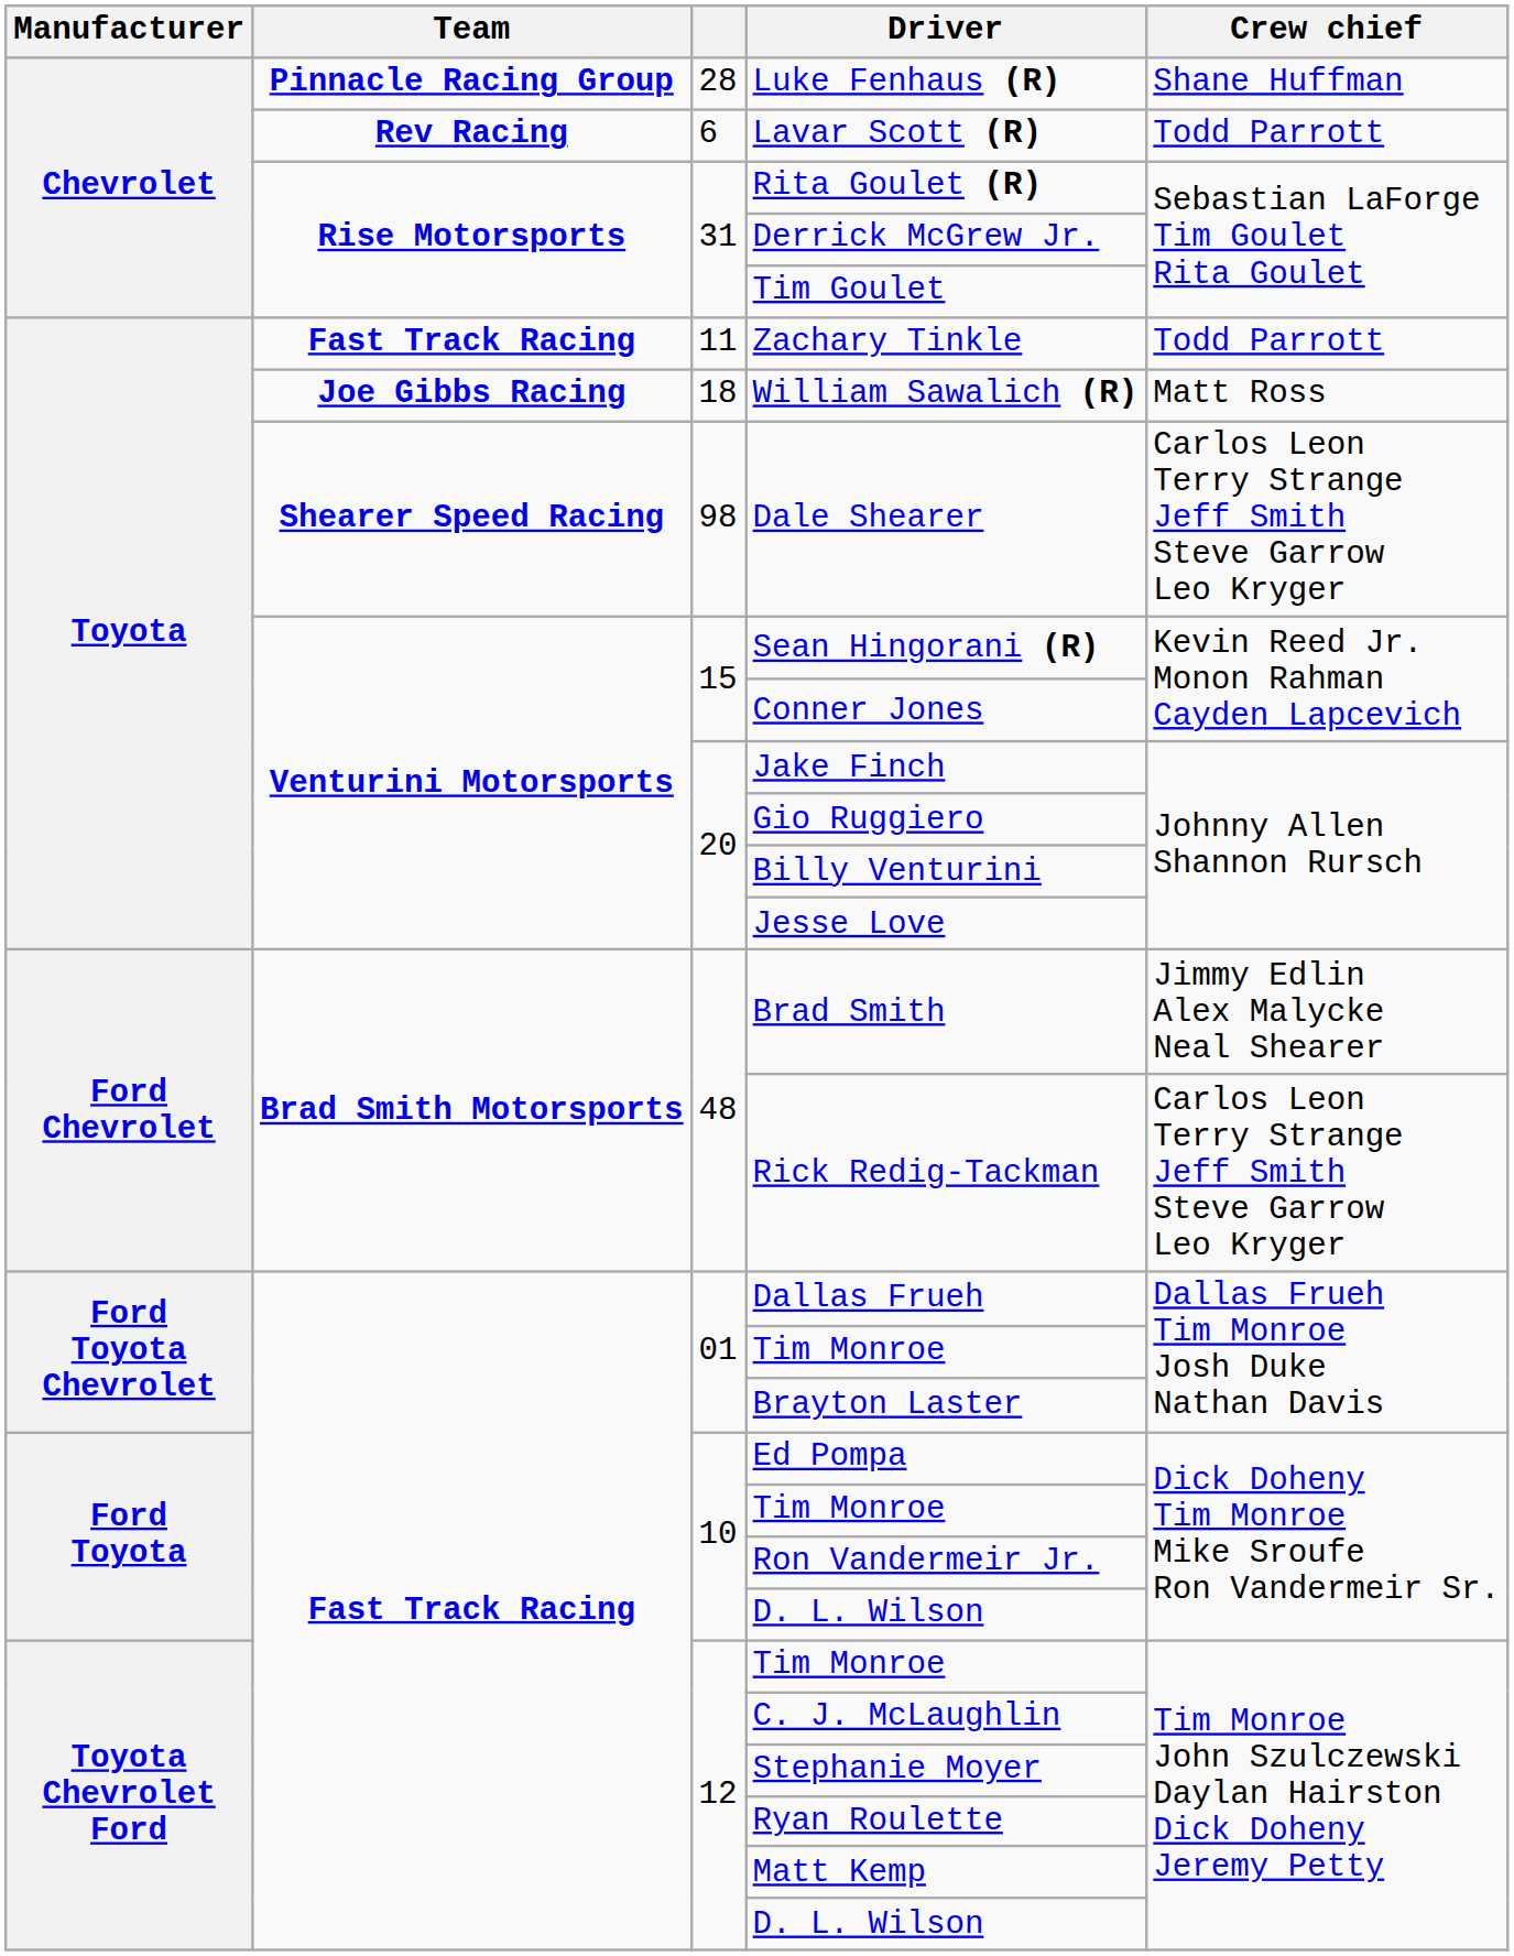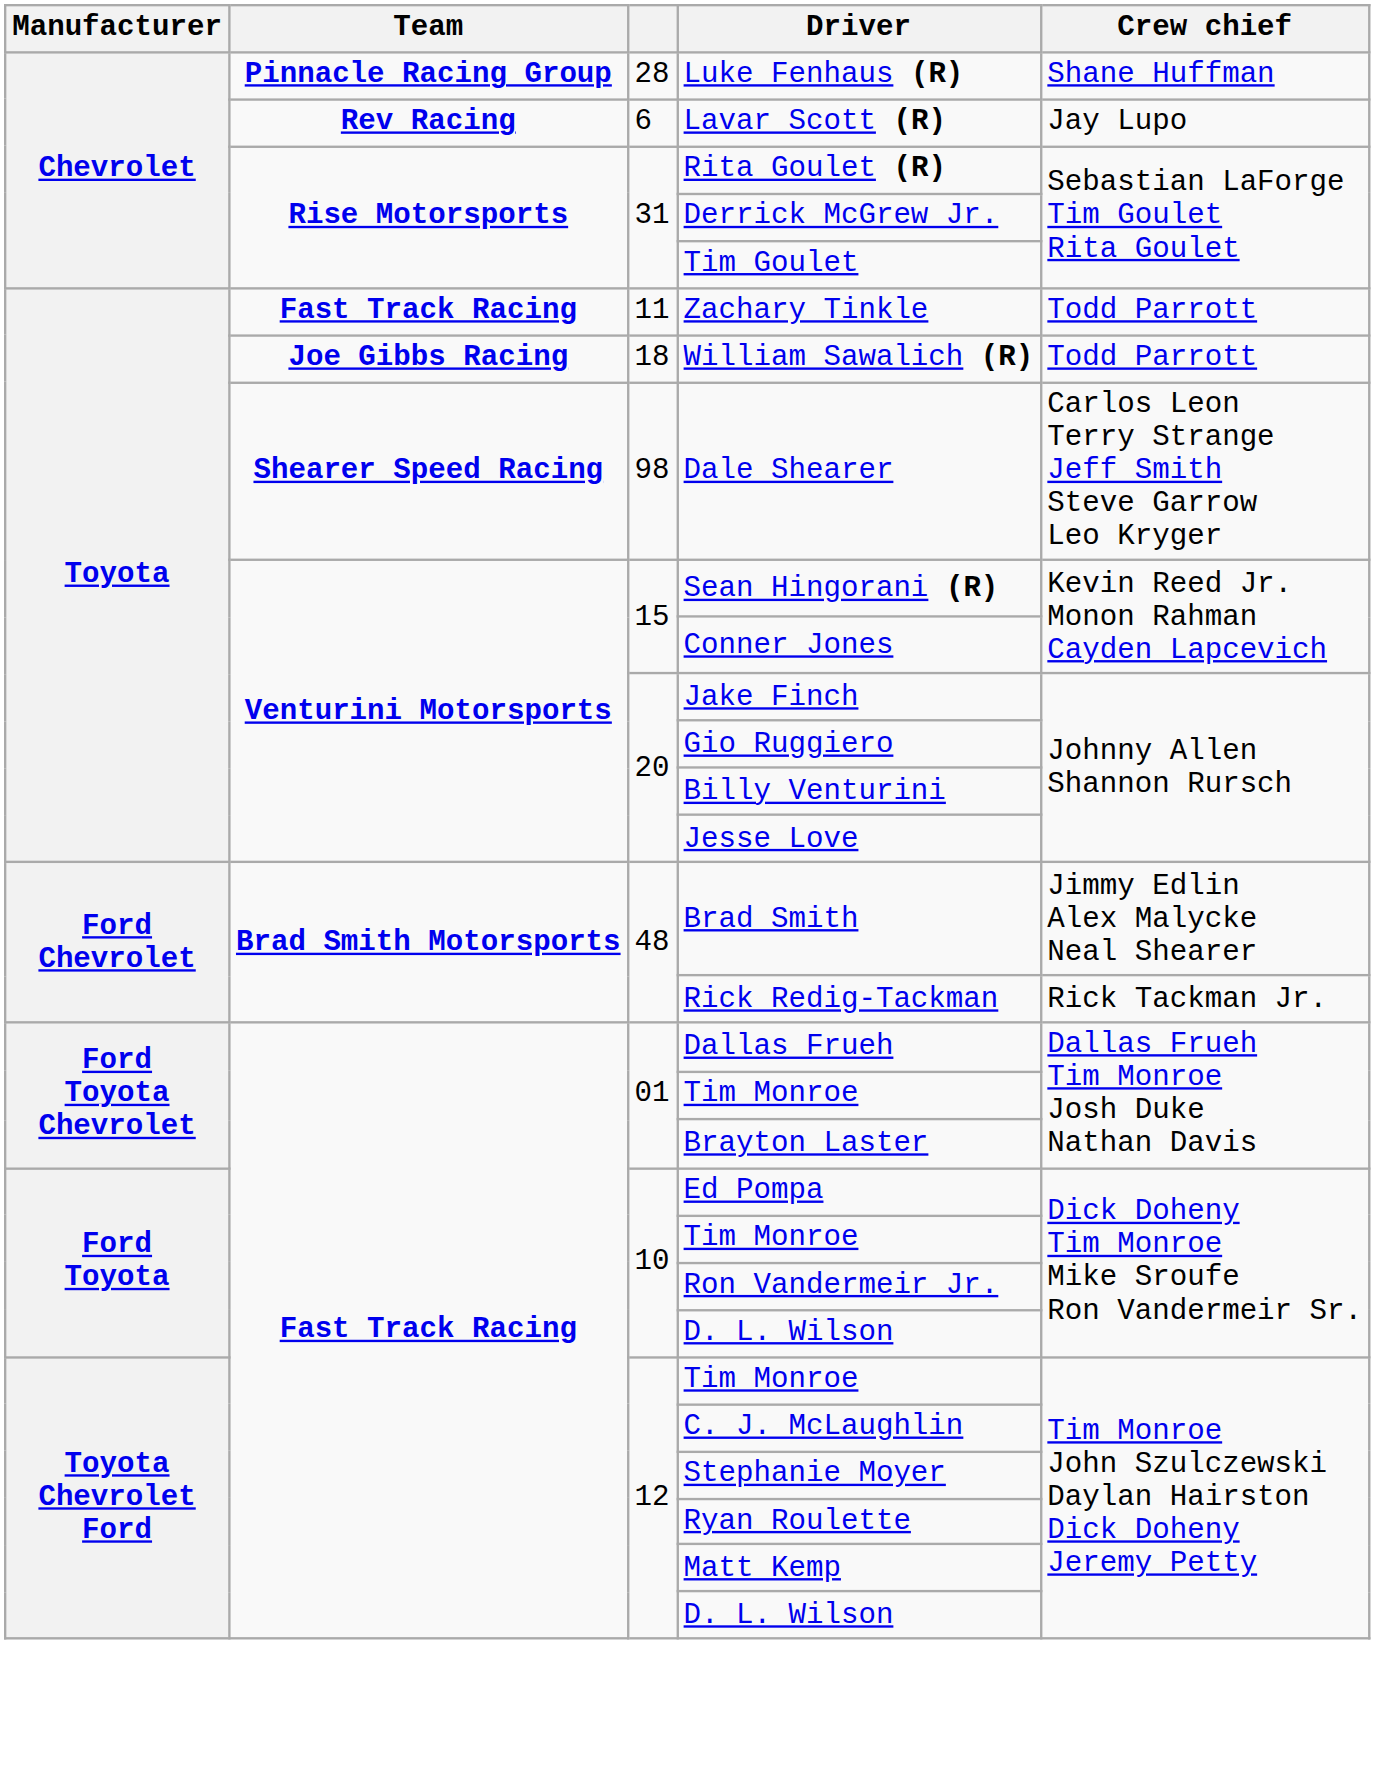Lavar Scott (R) | Crew chief: Todd Parrott -> Jay Lupo
William Sawalich (R) | Crew chief: Matt Ross -> Todd Parrott
Rick Redig-Tackman | Crew chief: Carlos Leon Terry Strange Jeff Smith Steve Garrow Leo Kryger -> Rick Tackman Jr.
